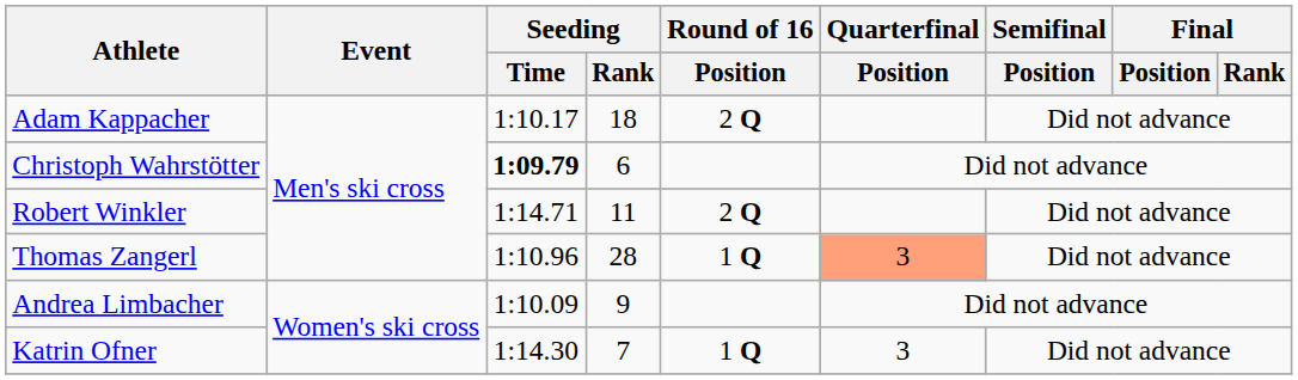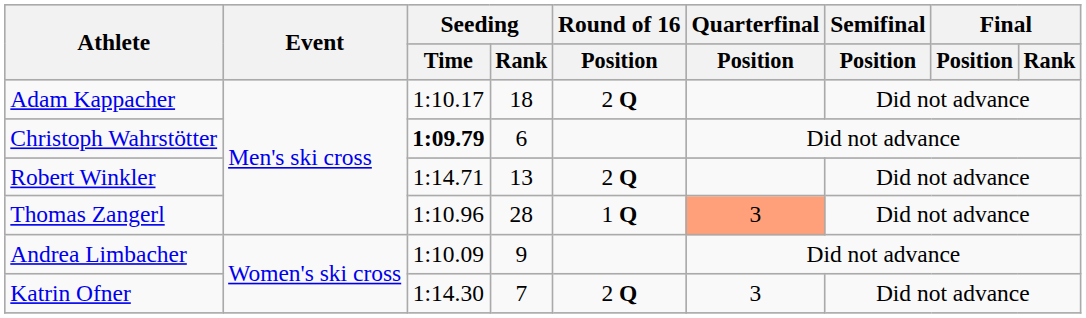Robert Winkler | Seeding / Rank: 11 -> 13
Katrin Ofner | Round of 16 / Position: 1 Q -> 2 Q
